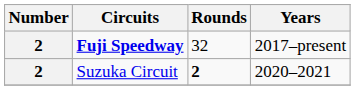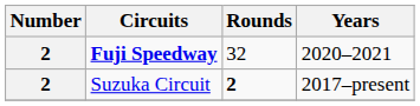Fuji Speedway | Years: 2017–present -> 2020–2021
Suzuka Circuit | Years: 2020–2021 -> 2017–present
